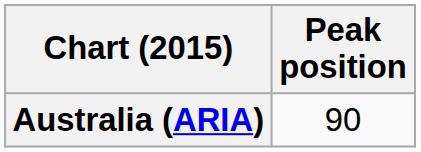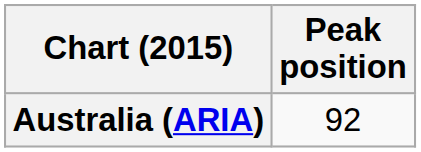Australia (ARIA) | Peak position: 90 -> 92
